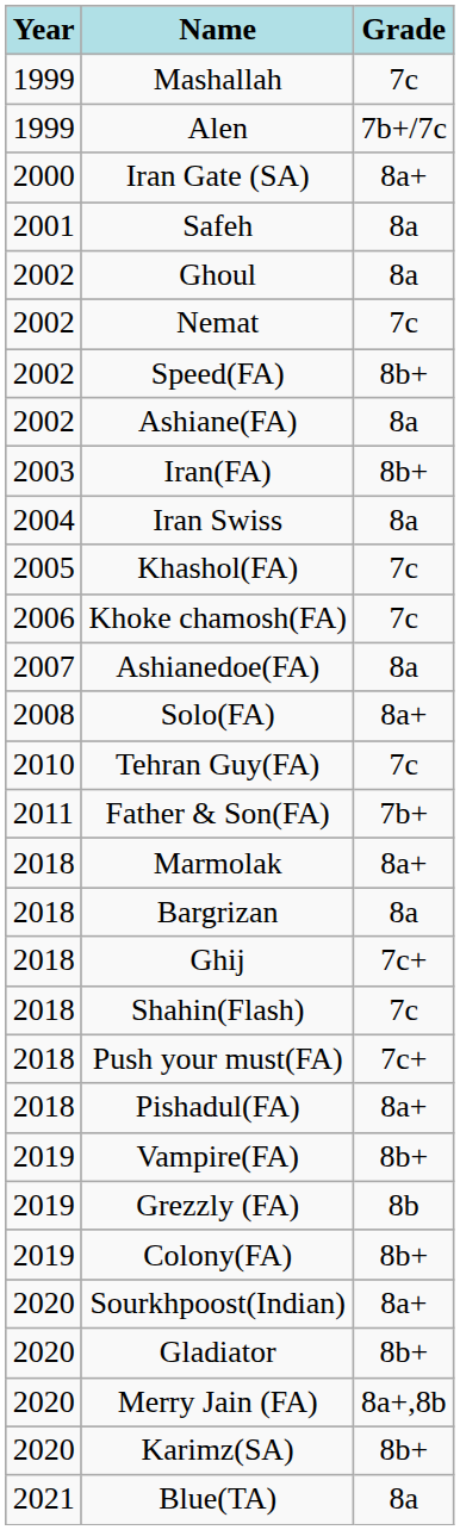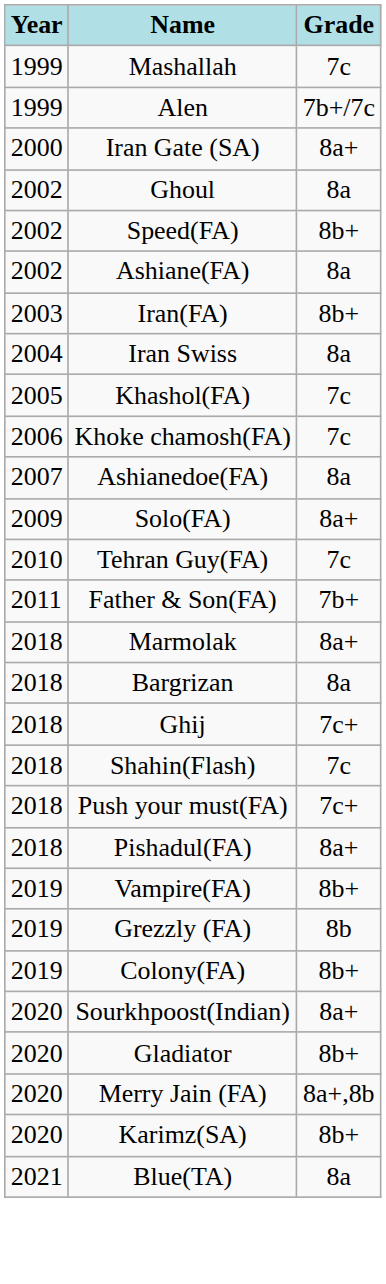- row: 2001 | Safeh | 8a
- row: 2002 | Nemat | 7c
Solo(FA) | Year: 2008 -> 2009
